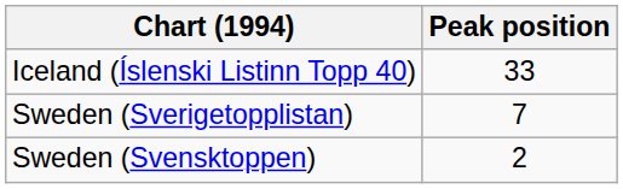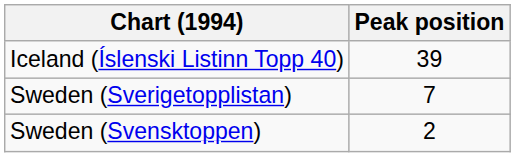Iceland (Íslenski Listinn Topp 40) | Peak position: 33 -> 39
